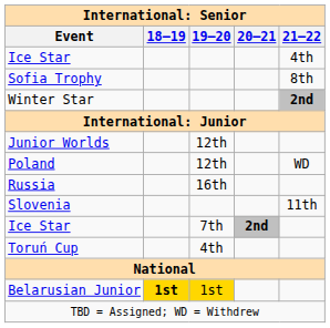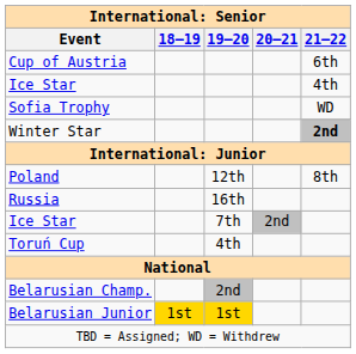+ row: Cup of Austria | 6th
Sofia Trophy | 21–22: 8th -> WD
- row: Junior Worlds | 12th
Poland | 21–22: WD -> 8th
- row: Slovenia | 11th
Ice Star / 7th | 20–21: bold -> normal
+ row: Belarusian Champ. | 2nd
Belarusian Junior | 18–19: bold -> normal
